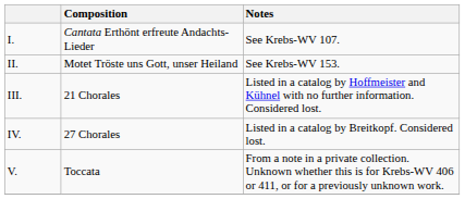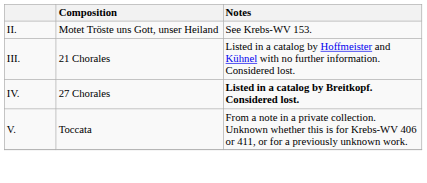- row: I. | Cantata Erthönt erfreute Andachts-Lieder | See Krebs-WV 107.
IV. | Notes: normal -> bold
